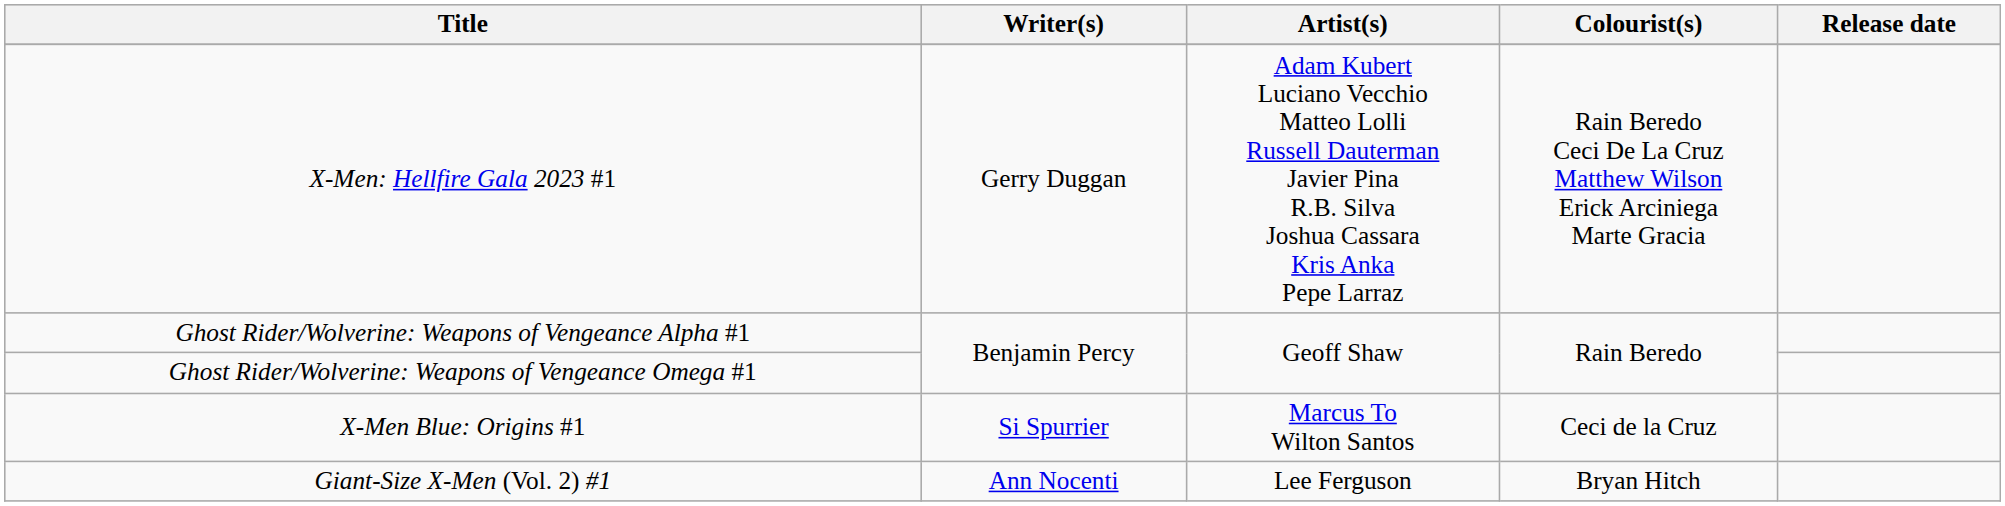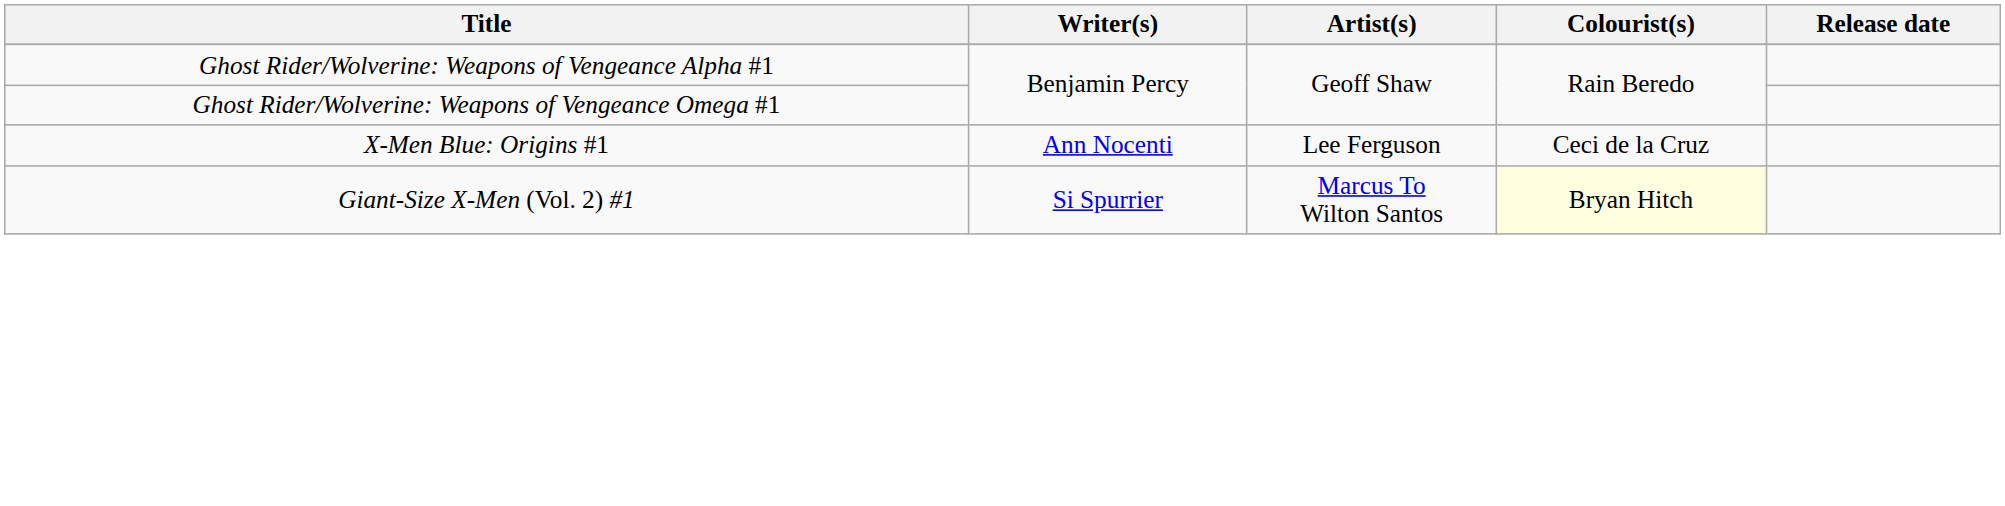- row: X-Men: Hellfire Gala 2023 #1 | Gerry Duggan | Adam Kubert Luciano Vecchio Matteo Lolli Russell Dauterman Javier Pina R.B. Silva Joshua Cassara Kris Anka Pepe Larraz | Rain Beredo Ceci De La Cruz Matthew Wilson Erick Arciniega Marte Gracia
X-Men Blue: Origins #1 | Writer(s): Si Spurrier -> Ann Nocenti
X-Men Blue: Origins #1 | Artist(s): Marcus To Wilton Santos -> Lee Ferguson
Giant-Size X-Men (Vol. 2) #1 | Writer(s): Ann Nocenti -> Si Spurrier
Giant-Size X-Men (Vol. 2) #1 | Artist(s): Lee Ferguson -> Marcus To Wilton Santos
Giant-Size X-Men (Vol. 2) #1 | Colourist(s): no background -> lightyellow background
